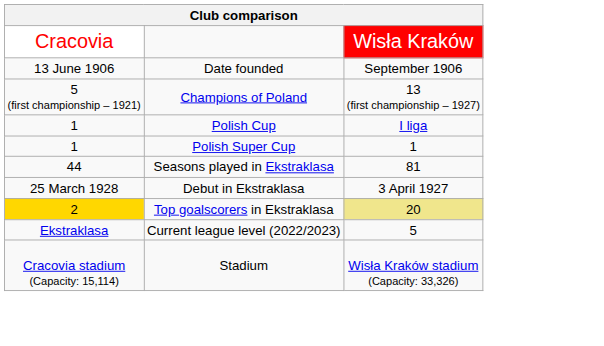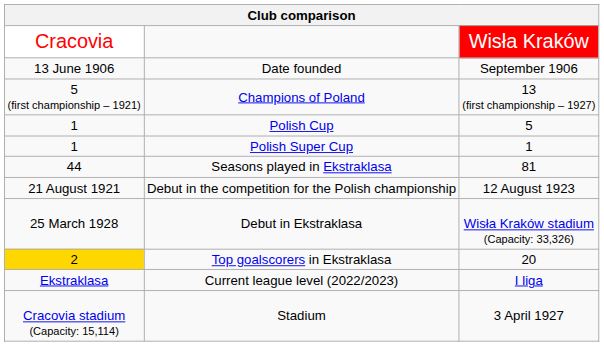Polish Cup | column 3: I liga -> 5
+ row: 21 August 1921 | Debut in the competition for the Polish championship | 12 August 1923
Debut in Ekstraklasa | column 3: 3 April 1927 -> Wisła Kraków stadium (Capacity: 33,326)
Top goalscorers in Ekstraklasa | column 3: khaki background -> no background
Current league level (2022/2023) | column 3: 5 -> I liga
Stadium | column 3: Wisła Kraków stadium (Capacity: 33,326) -> 3 April 1927
